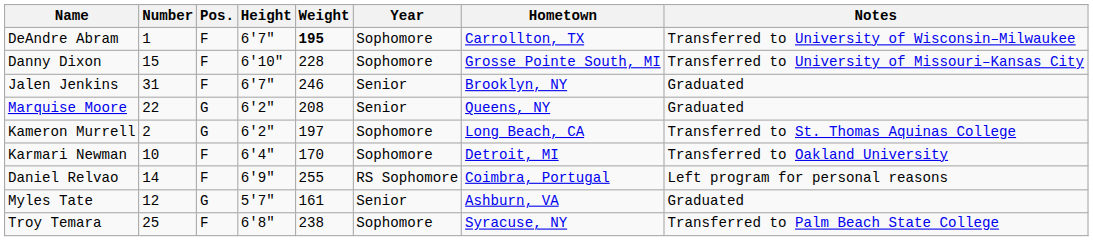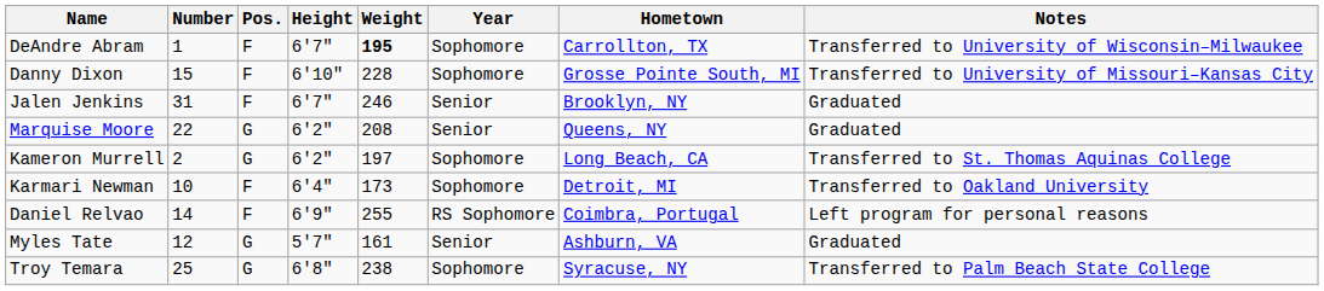Karmari Newman | Weight: 170 -> 173
Troy Temara | Pos.: F -> G
